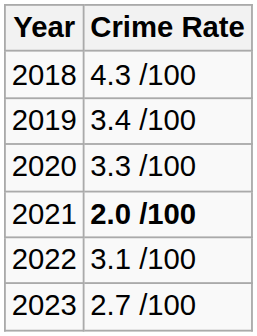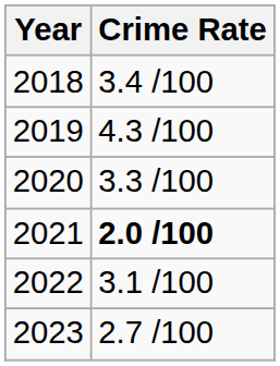2018 | Crime Rate: 4.3 /100 -> 3.4 /100
2019 | Crime Rate: 3.4 /100 -> 4.3 /100
